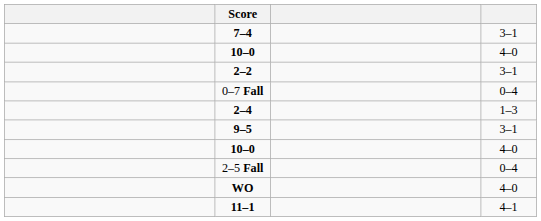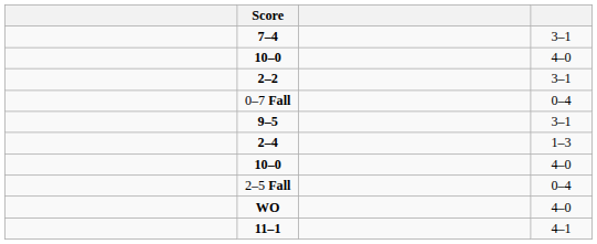rows swapped: 9–5 <-> 2–4
